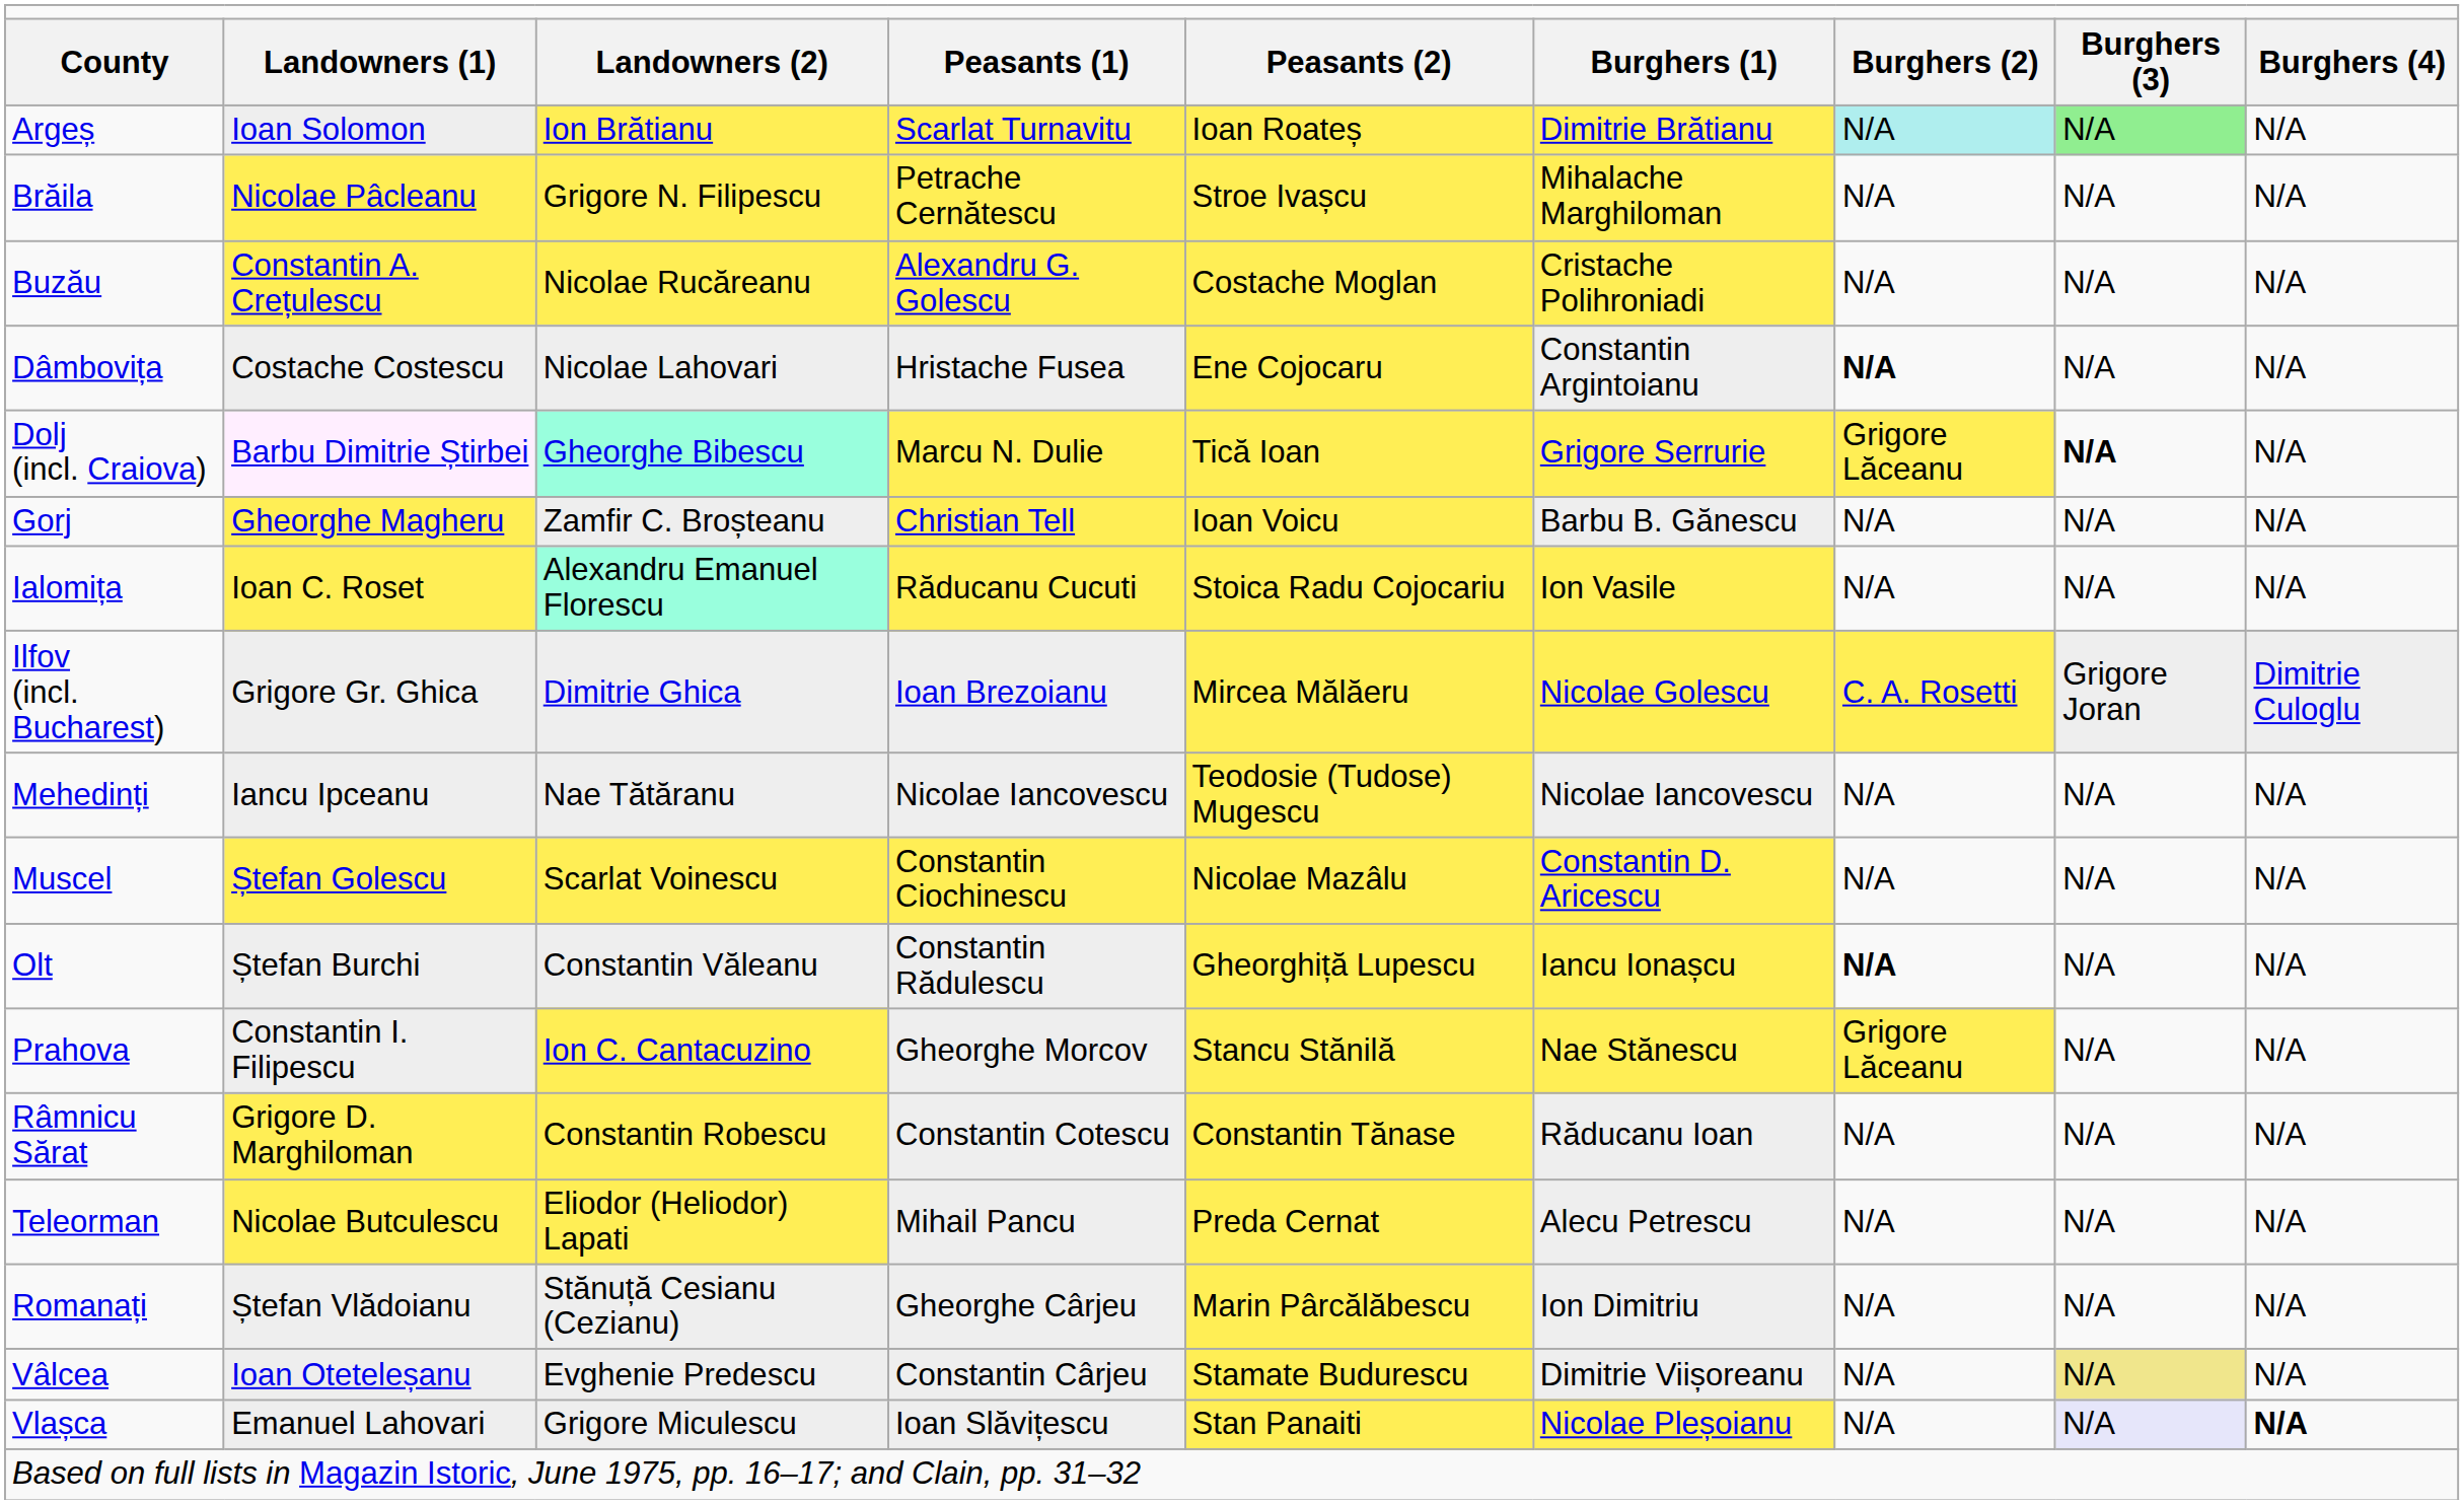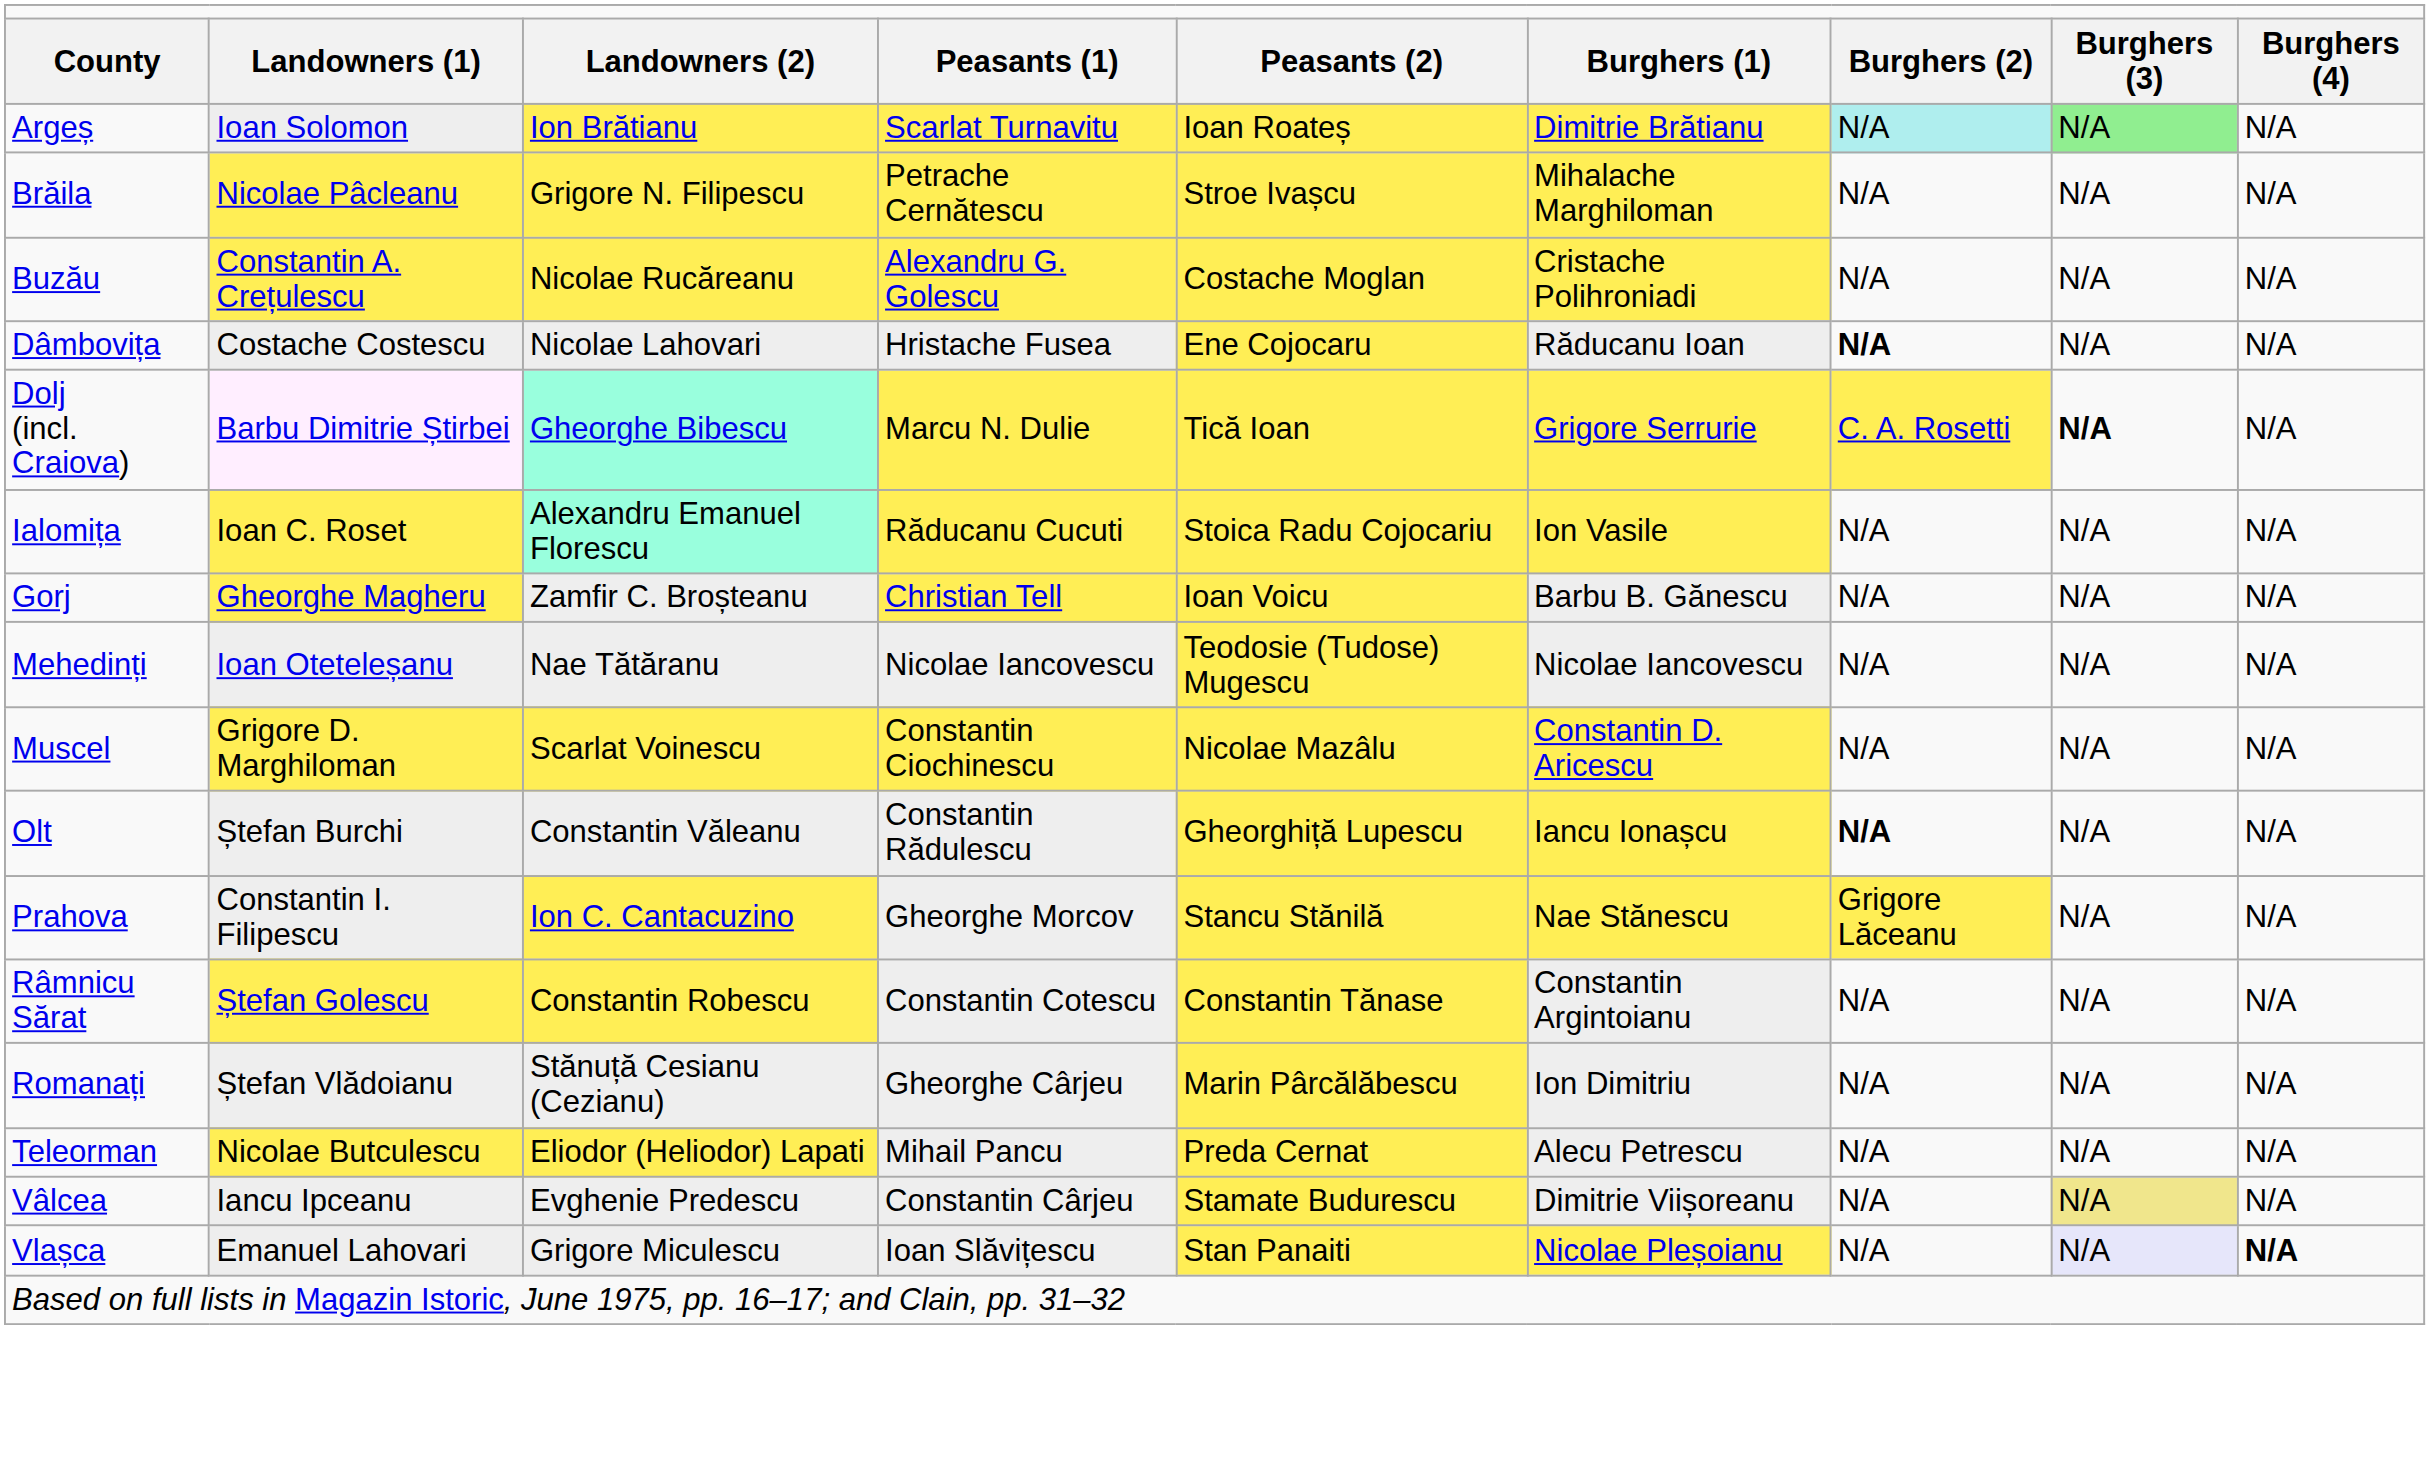Dâmbovița | column 6: Constantin Argintoianu -> Răducanu Ioan
Dolj (incl. Craiova) | column 7: Grigore Lăceanu -> C. A. Rosetti
rows swapped: Gorj <-> Ialomița
- row: Ilfov (incl. Bucharest) | Grigore Gr. Ghica | Dimitrie Ghica | Ioan Brezoianu | Mircea Mălăeru | Nicolae Golescu | C. A. Rosetti | Grigore Joran | Dimitrie Culoglu
Mehedinți | column 2: Iancu Ipceanu -> Ioan Oteteleșanu
Muscel | column 2: Ștefan Golescu -> Grigore D. Marghiloman
Râmnicu Sărat | column 2: Grigore D. Marghiloman -> Ștefan Golescu
Râmnicu Sărat | column 6: Răducanu Ioan -> Constantin Argintoianu
rows swapped: Romanați <-> Teleorman
Vâlcea | column 2: Ioan Oteteleșanu -> Iancu Ipceanu
